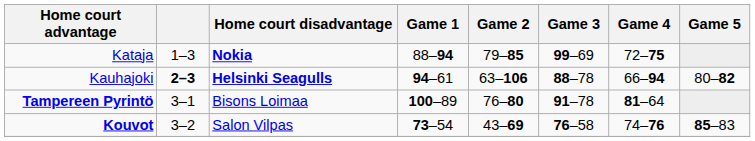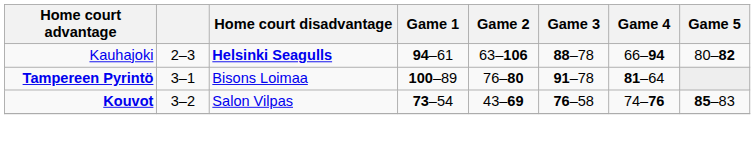- row: Kataja | 1–3 | Nokia | 88–94 | 79–85 | 99–69 | 72–75
Kauhajoki | column 2: bold -> normal
